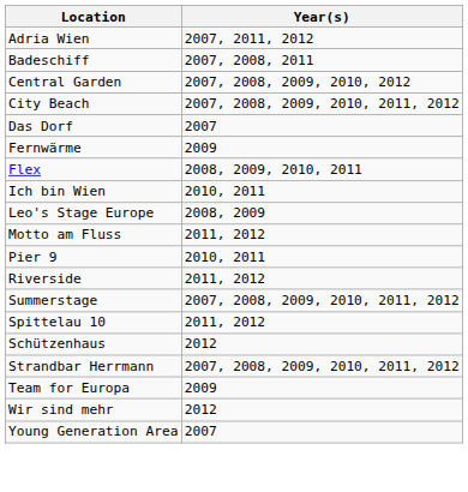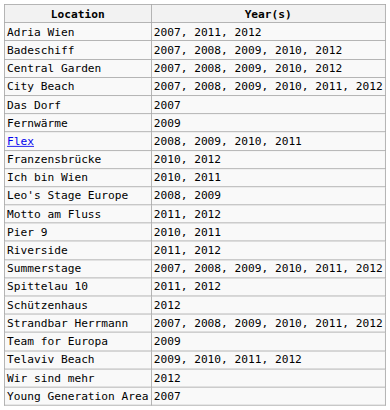Badeschiff | Year(s): 2007, 2008, 2011 -> 2007, 2008, 2009, 2010, 2012
+ row: Franzensbrücke | 2010, 2012
+ row: Telaviv Beach | 2009, 2010, 2011, 2012
